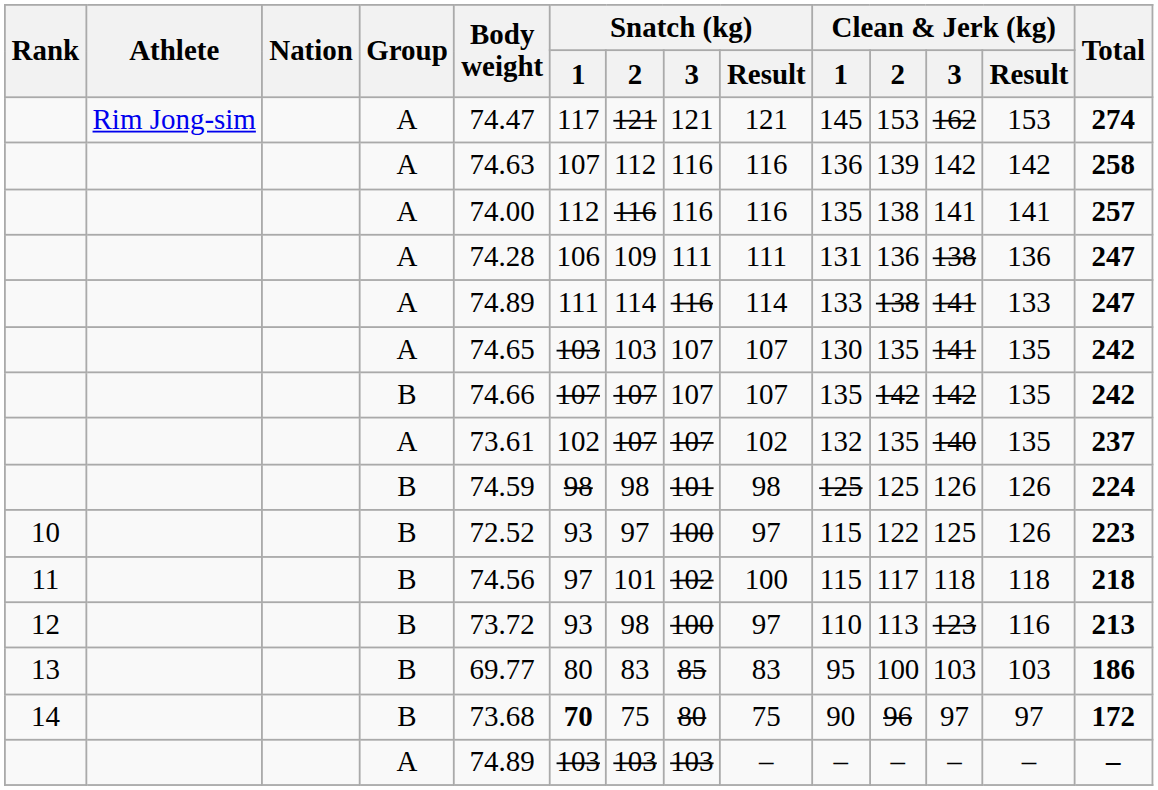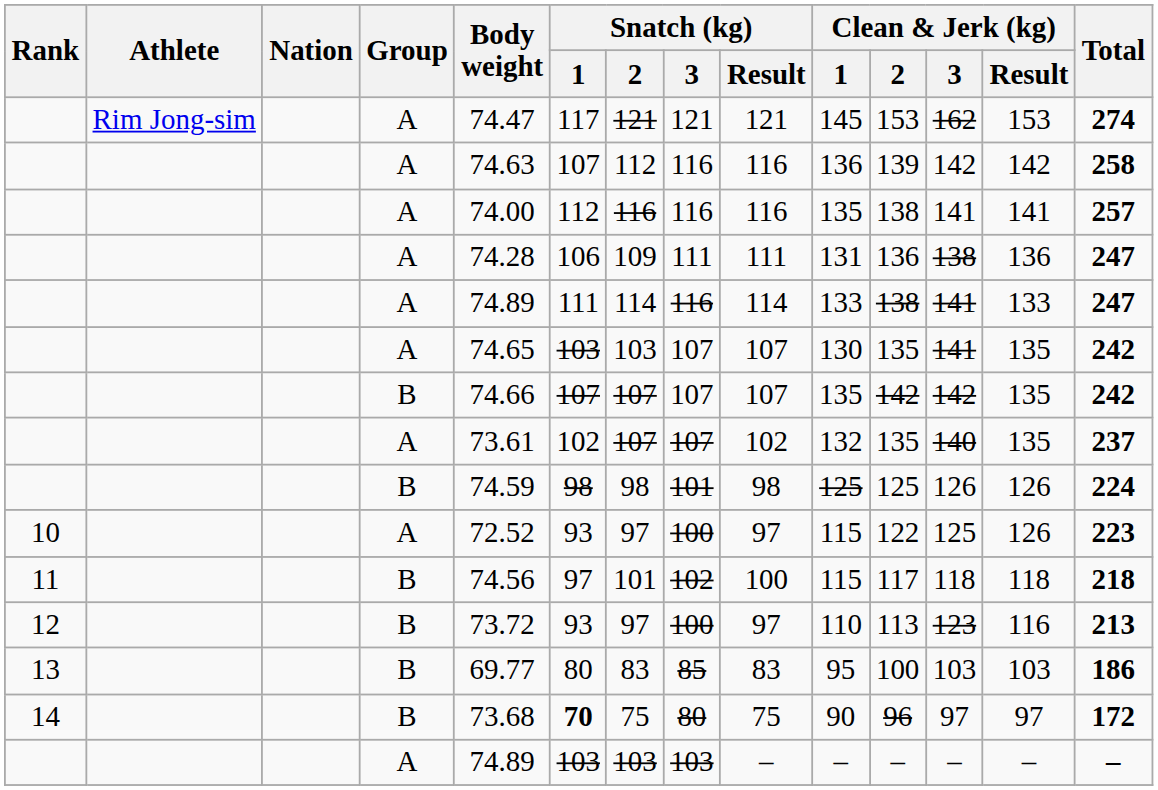10 | Group: B -> A
12 | Snatch (kg) / 2: 98 -> 97
